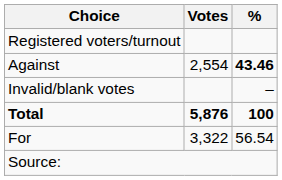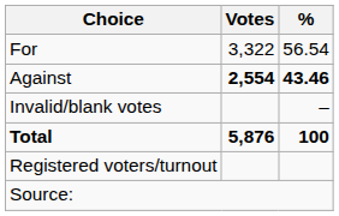rows swapped: For <-> Registered voters/turnout
Against | Votes: normal -> bold
